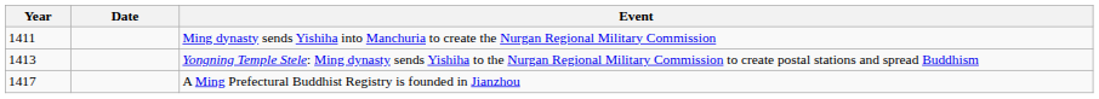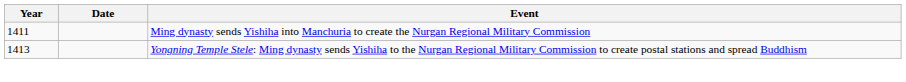- row: 1417 | A Ming Prefectural Buddhist Registry is founded in Jianzhou
